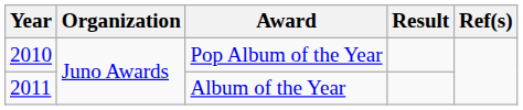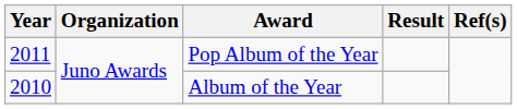Pop Album of the Year | Year: 2010 -> 2011
Album of the Year | Year: 2011 -> 2010
